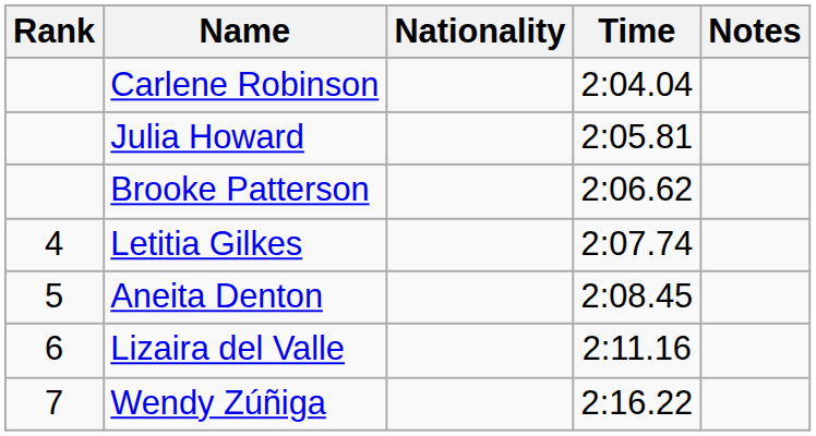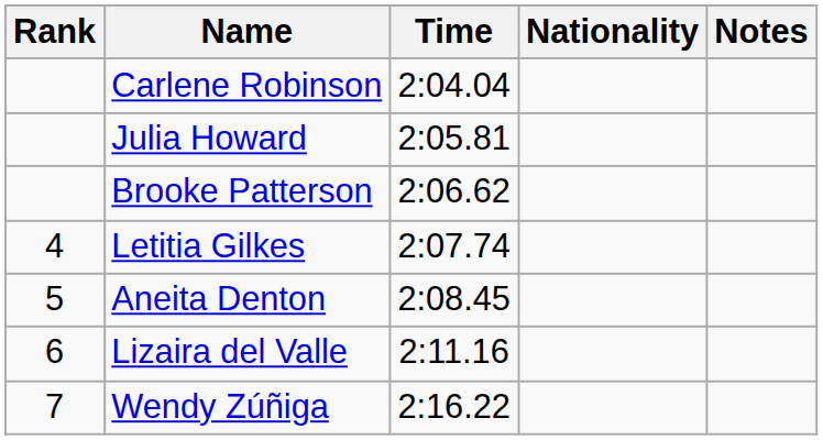columns swapped: Nationality <-> Time
